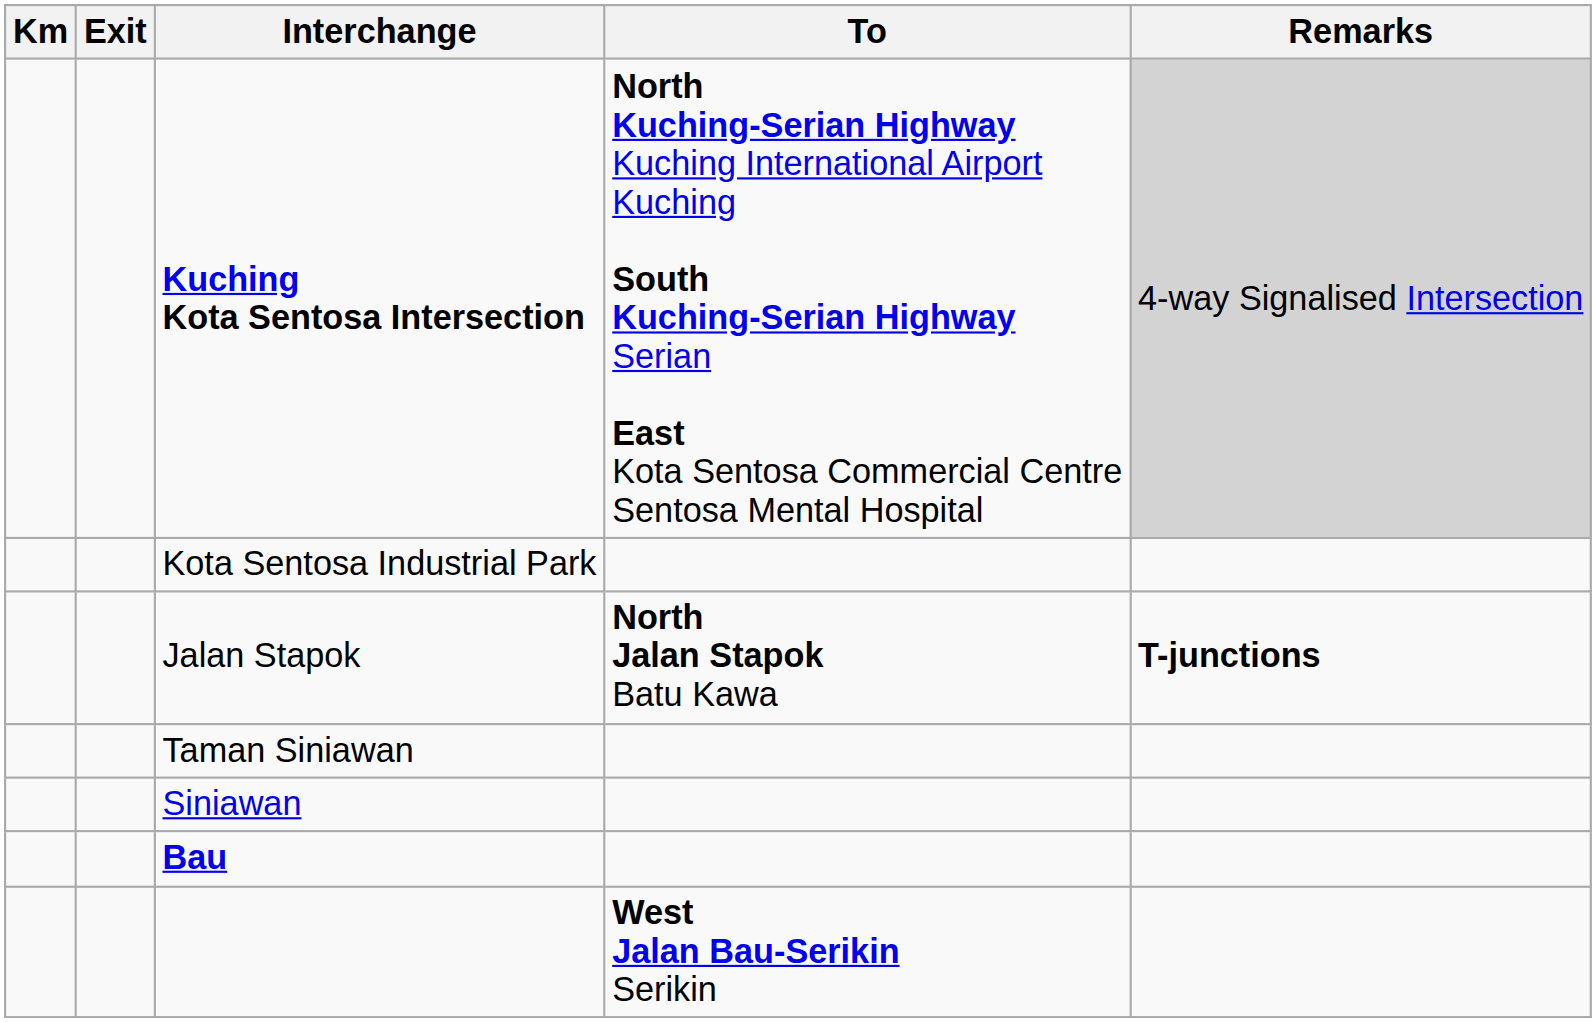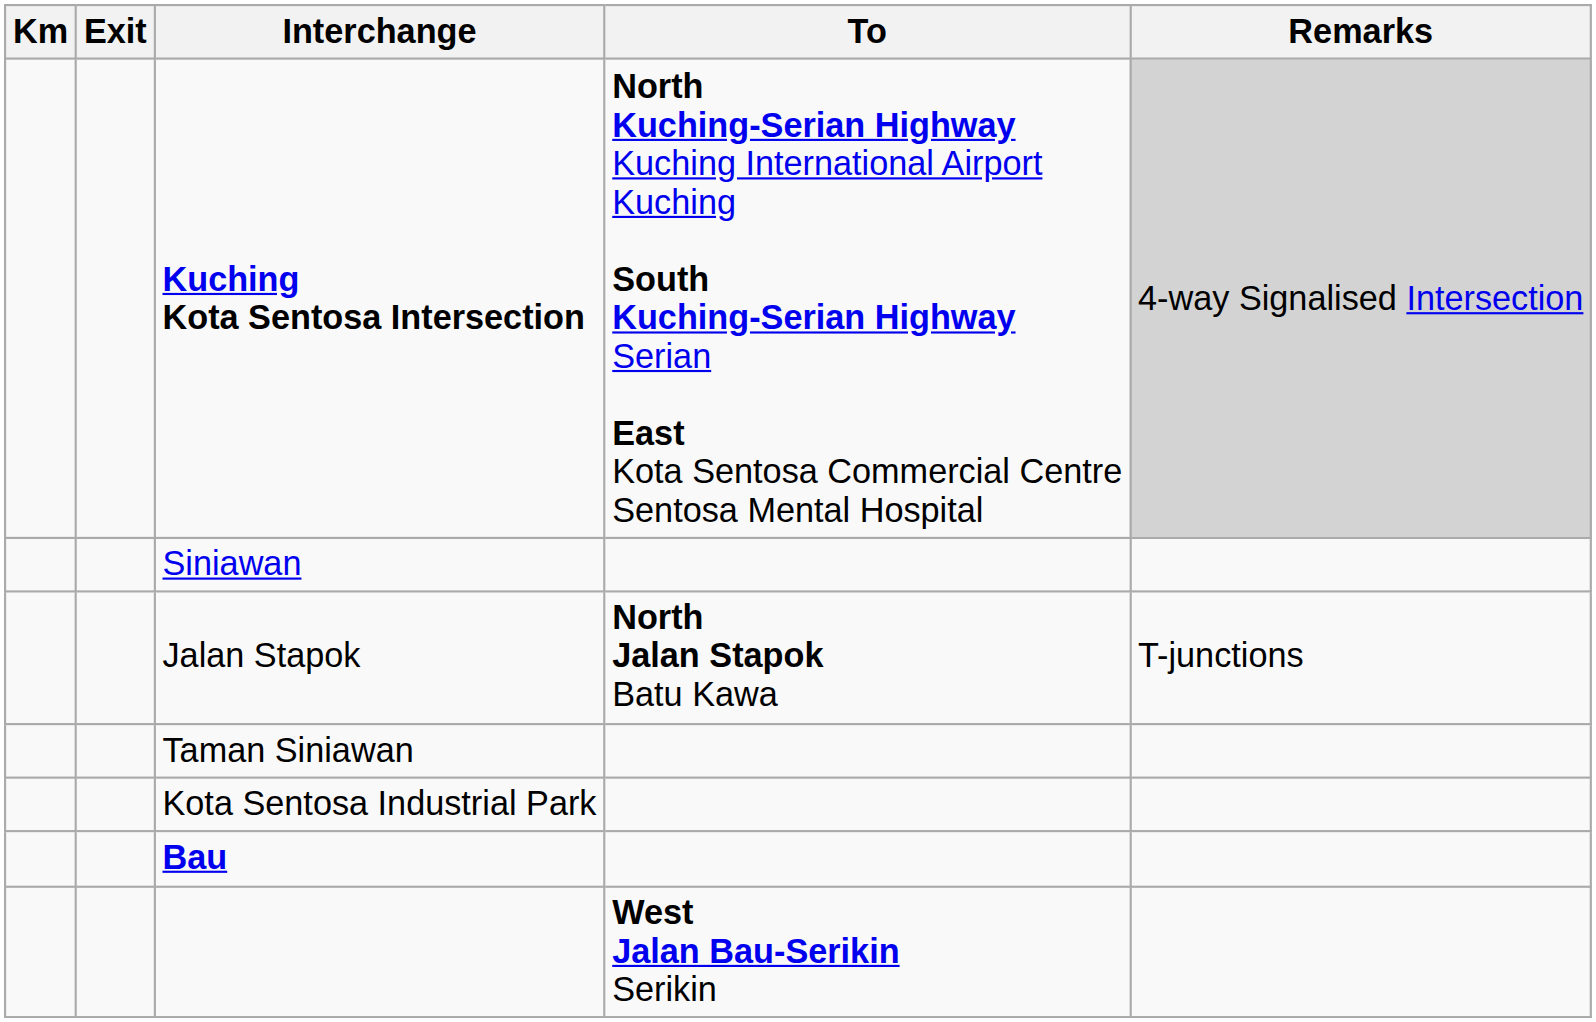rows swapped: Kota Sentosa Industrial Park <-> Siniawan
Jalan Stapok | Remarks: bold -> normal
